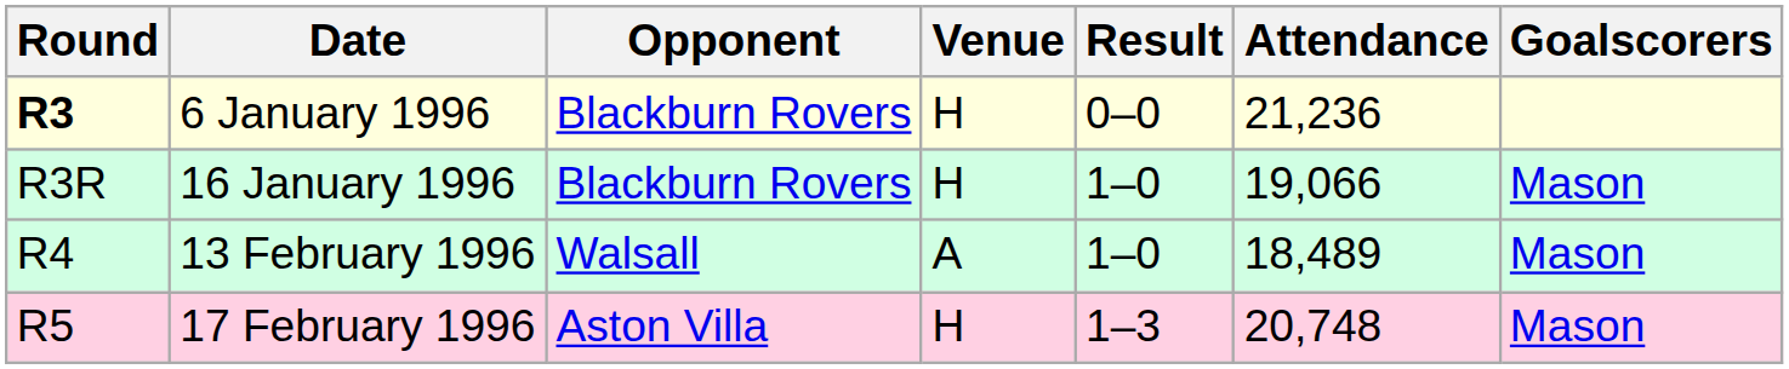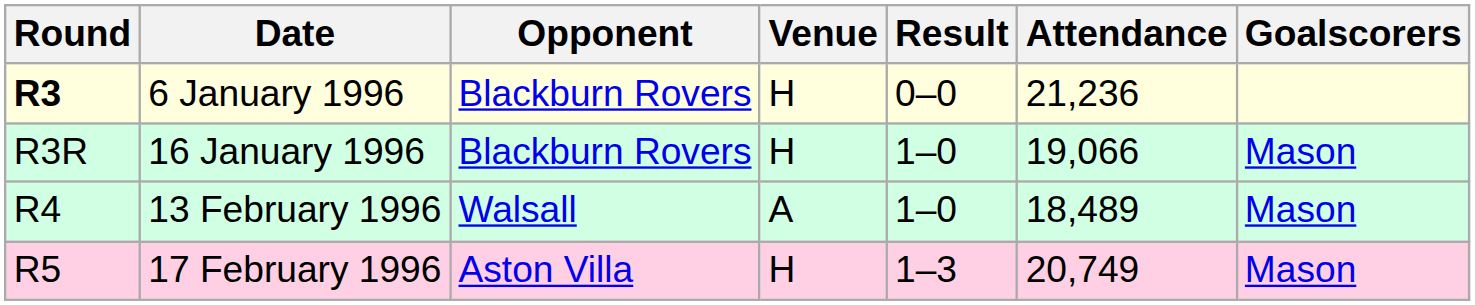17 February 1996 | Attendance: 20,748 -> 20,749
